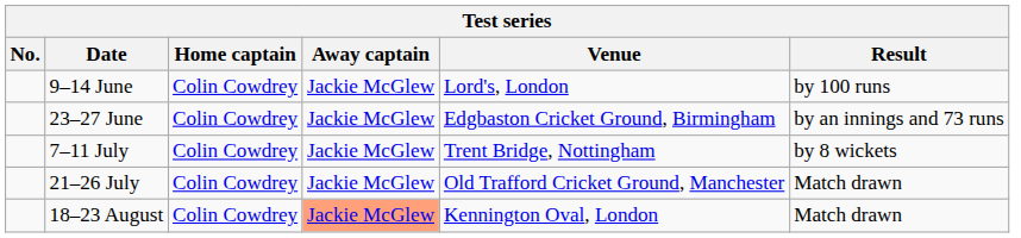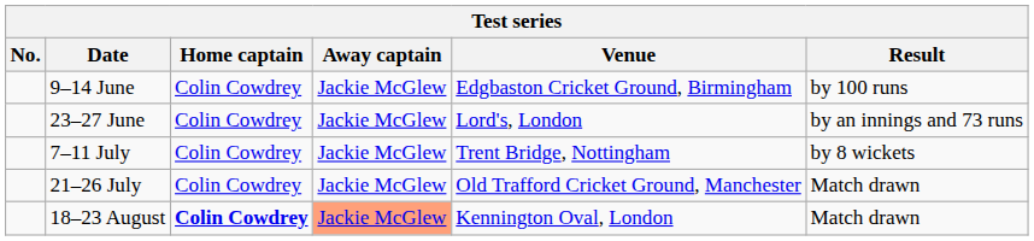9–14 June | Venue: Lord's, London -> Edgbaston Cricket Ground, Birmingham
23–27 June | Venue: Edgbaston Cricket Ground, Birmingham -> Lord's, London
18–23 August | Home captain: normal -> bold
